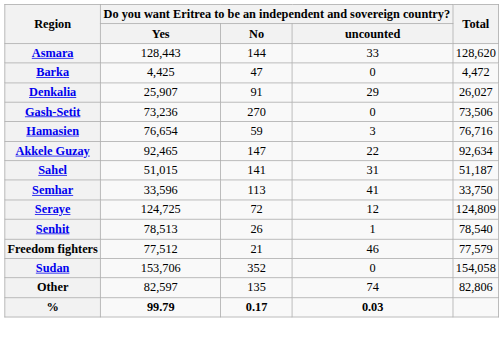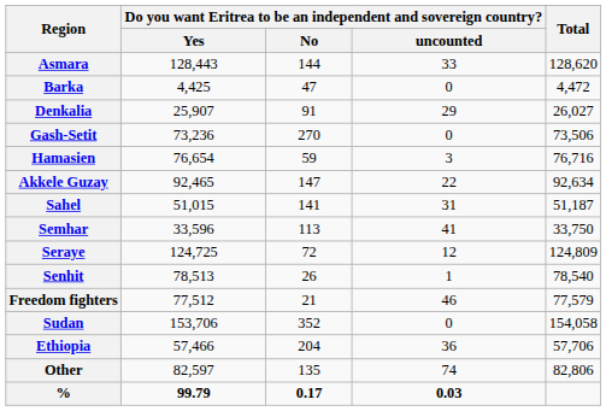+ row: Ethiopia | 57,466 | 204 | 36 | 57,706
